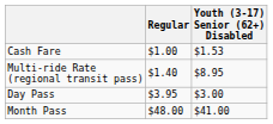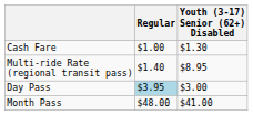Cash Fare | Youth (3-17) Senior (62+) Disabled: $1.53 -> $1.30
Day Pass | Regular: no background -> lightblue background
